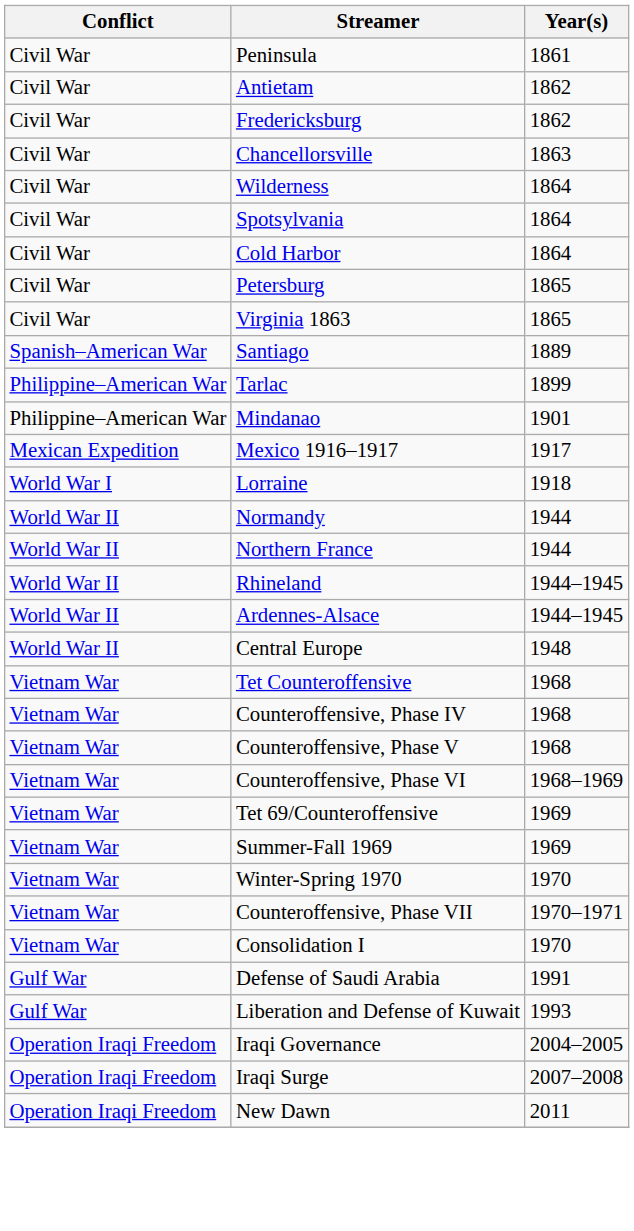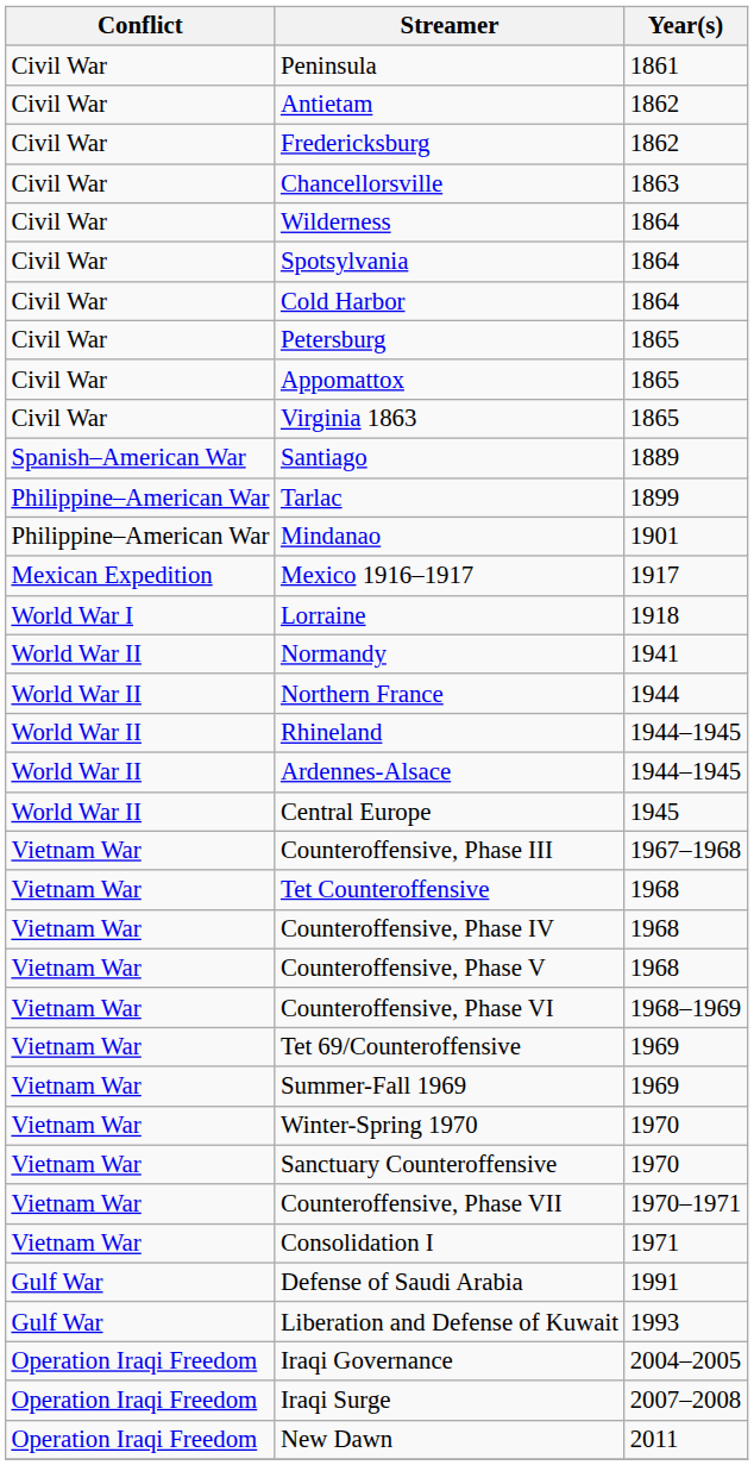+ row: Civil War | Appomattox | 1865
Normandy | Year(s): 1944 -> 1941
Central Europe | Year(s): 1948 -> 1945
+ row: Vietnam War | Counteroffensive, Phase III | 1967–1968
+ row: Vietnam War | Sanctuary Counteroffensive | 1970
Consolidation I | Year(s): 1970 -> 1971
